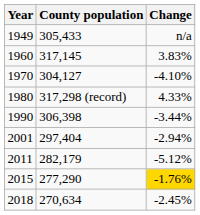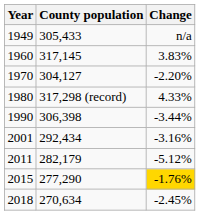1970 | Change: -4.10% -> -2.20%
2001 | County population: 297,404 -> 292,434
2001 | Change: -2.94% -> -3.16%
